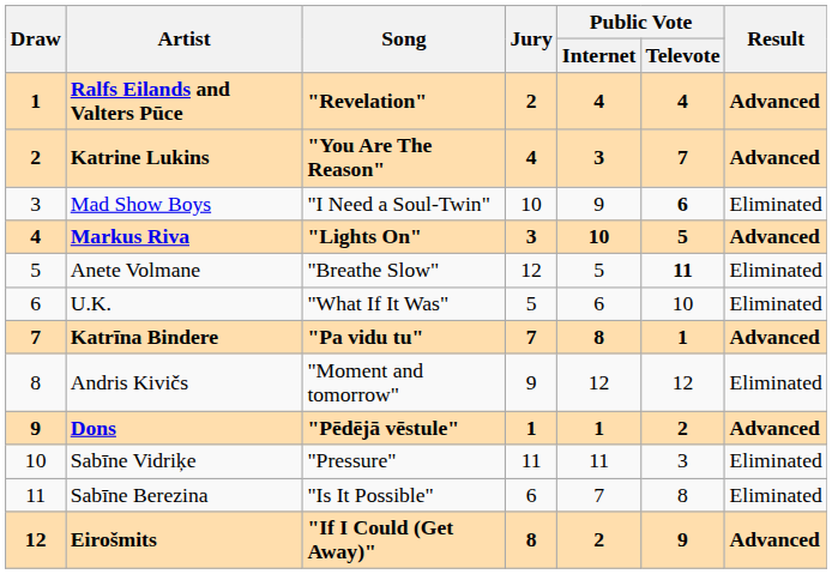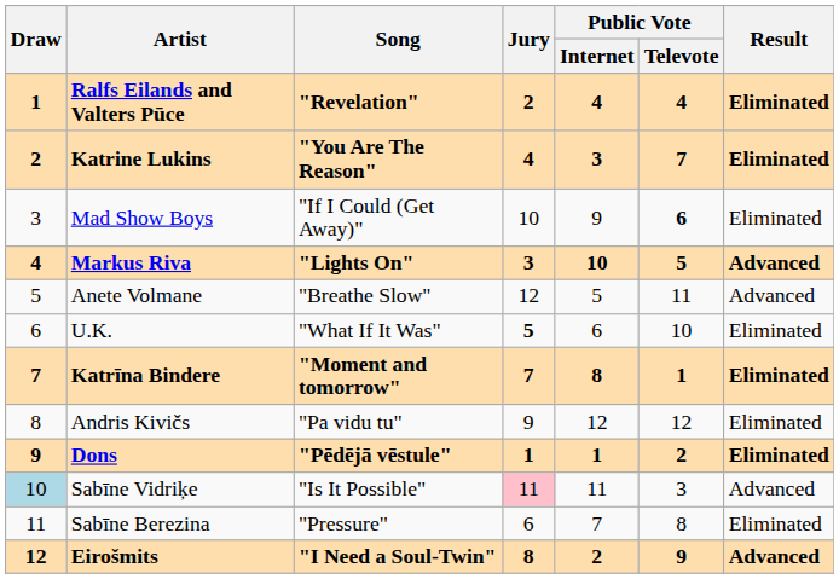Ralfs Eilands and Valters Pūce | Result: Advanced -> Eliminated
Katrine Lukins | Result: Advanced -> Eliminated
Mad Show Boys | Song: "I Need a Soul-Twin" -> "If I Could (Get Away)"
Anete Volmane | Public Vote / Televote: bold -> normal
Anete Volmane | Result: Eliminated -> Advanced
U.K. | Jury: normal -> bold
Katrīna Bindere | Song: "Pa vidu tu" -> "Moment and tomorrow"
Katrīna Bindere | Result: Advanced -> Eliminated
Andris Kivičs | Song: "Moment and tomorrow" -> "Pa vidu tu"
Dons | Result: Advanced -> Eliminated
Sabīne Vidriķe | Draw: no background -> lightblue background
Sabīne Vidriķe | Song: "Pressure" -> "Is It Possible"
Sabīne Vidriķe | Jury: no background -> pink background
Sabīne Vidriķe | Result: Eliminated -> Advanced
Sabīne Berezina | Song: "Is It Possible" -> "Pressure"
Eirošmits | Song: "If I Could (Get Away)" -> "I Need a Soul-Twin"
